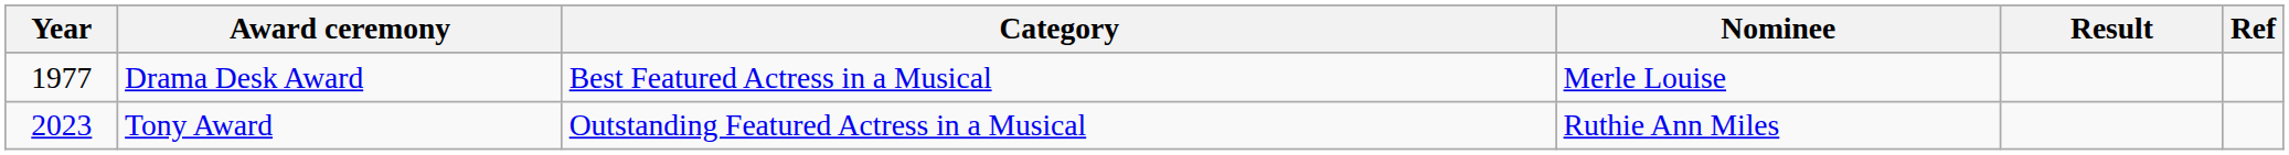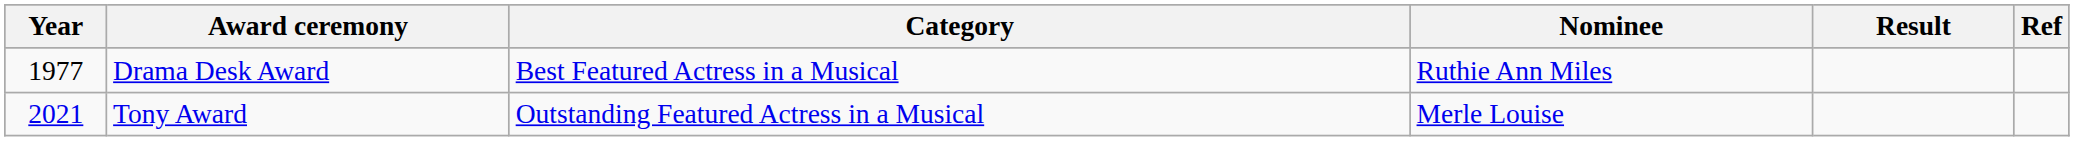Drama Desk Award | Nominee: Merle Louise -> Ruthie Ann Miles
Tony Award | Year: 2023 -> 2021
Tony Award | Nominee: Ruthie Ann Miles -> Merle Louise
